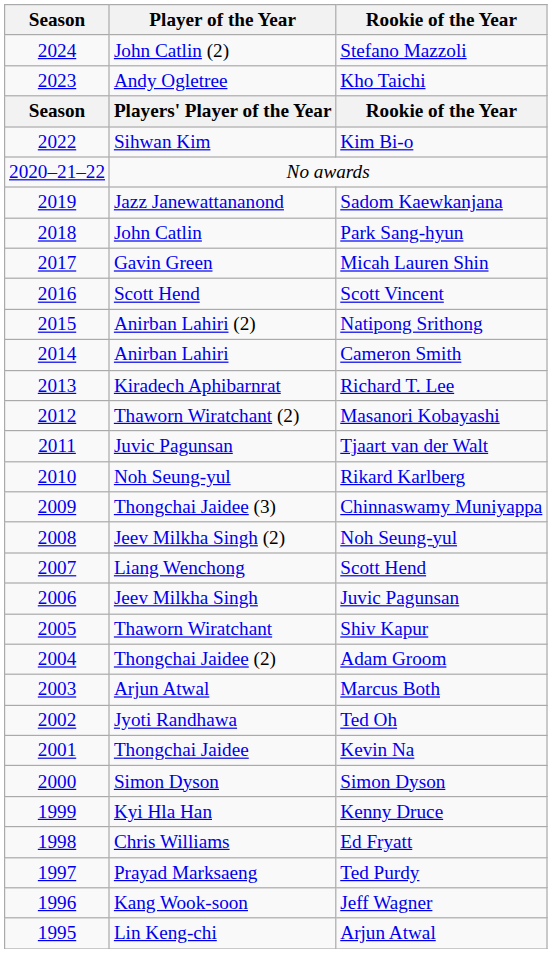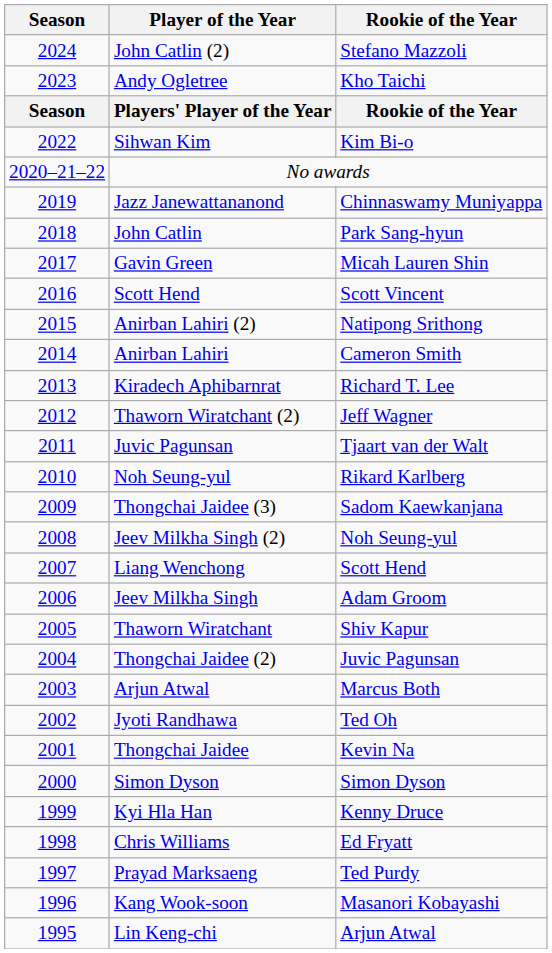Jazz Janewattananond | Rookie of the Year: Sadom Kaewkanjana -> Chinnaswamy Muniyappa
Thaworn Wiratchant (2) | Rookie of the Year: Masanori Kobayashi -> Jeff Wagner
Thongchai Jaidee (3) | Rookie of the Year: Chinnaswamy Muniyappa -> Sadom Kaewkanjana
Jeev Milkha Singh | Rookie of the Year: Juvic Pagunsan -> Adam Groom
Thongchai Jaidee (2) | Rookie of the Year: Adam Groom -> Juvic Pagunsan
Kang Wook-soon | Rookie of the Year: Jeff Wagner -> Masanori Kobayashi
